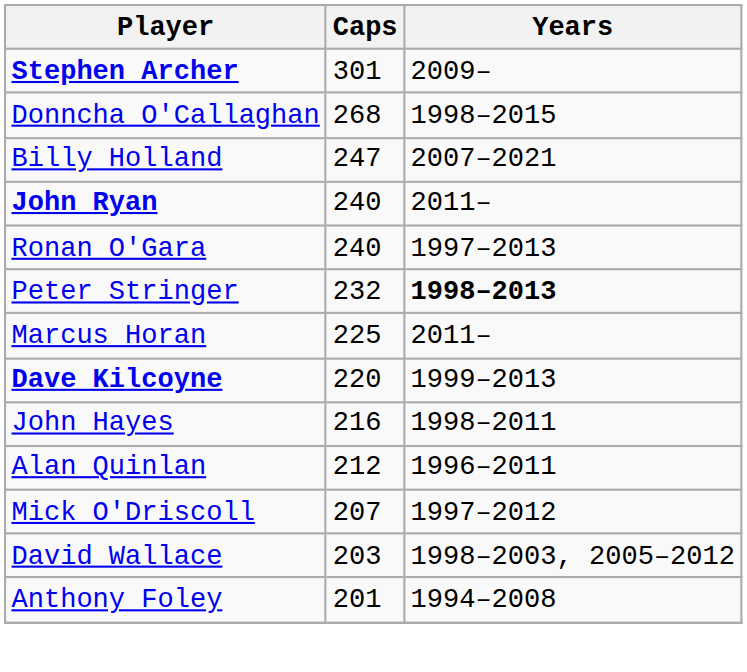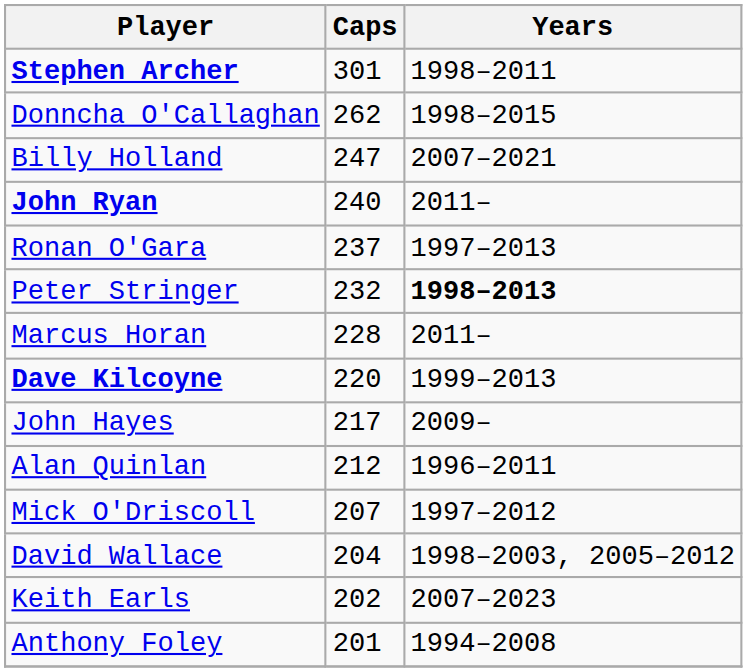Stephen Archer | Years: 2009– -> 1998–2011
Donncha O'Callaghan | Caps: 268 -> 262
Ronan O'Gara | Caps: 240 -> 237
Marcus Horan | Caps: 225 -> 228
John Hayes | Caps: 216 -> 217
John Hayes | Years: 1998–2011 -> 2009–
David Wallace | Caps: 203 -> 204
+ row: Keith Earls | 202 | 2007–2023
